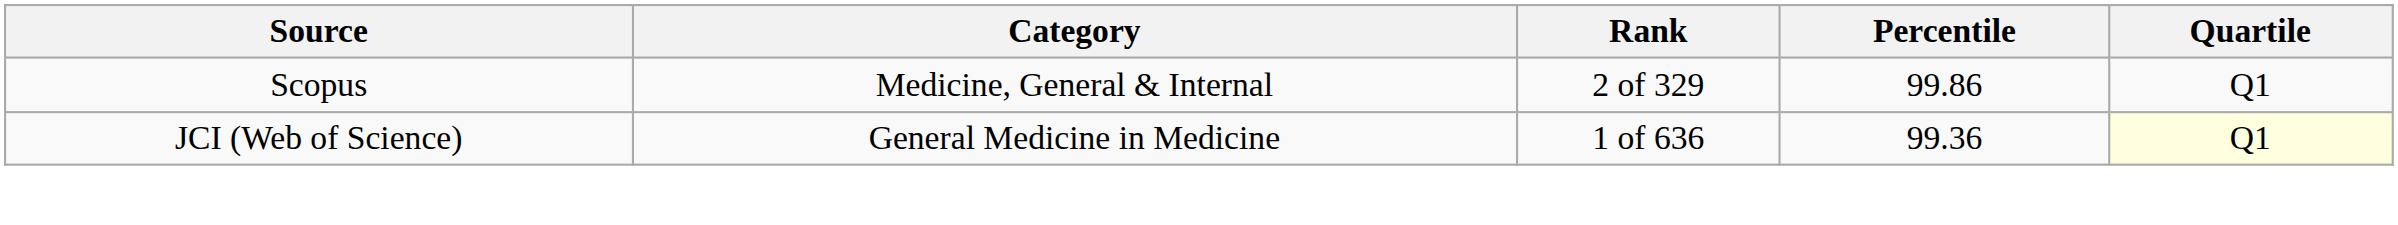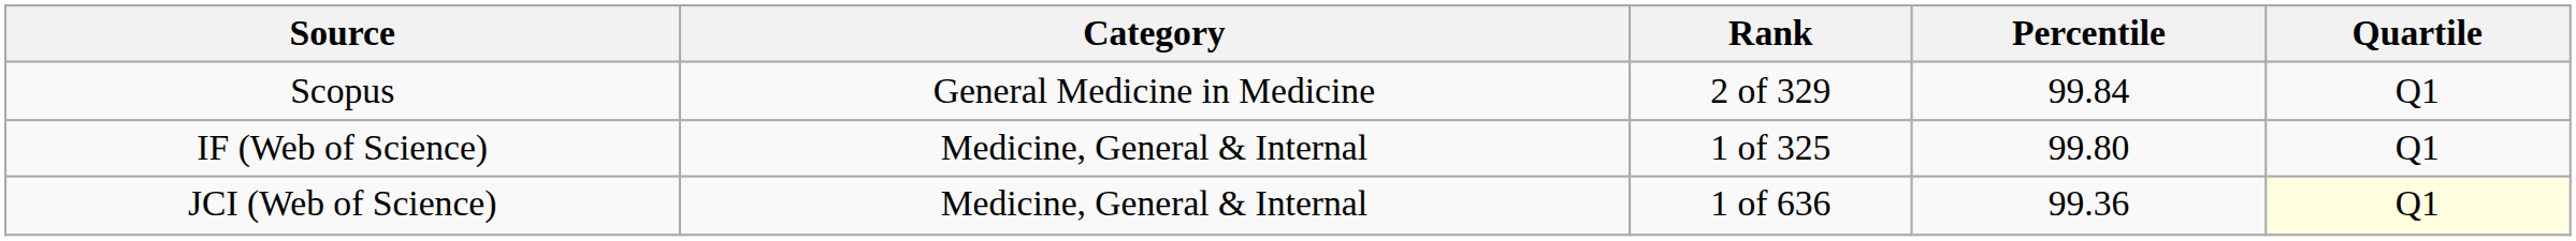Scopus | Category: Medicine, General & Internal -> General Medicine in Medicine
Scopus | Percentile: 99.86 -> 99.84
+ row: IF (Web of Science) | Medicine, General & Internal | 1 of 325 | 99.80 | Q1
JCI (Web of Science) | Category: General Medicine in Medicine -> Medicine, General & Internal
